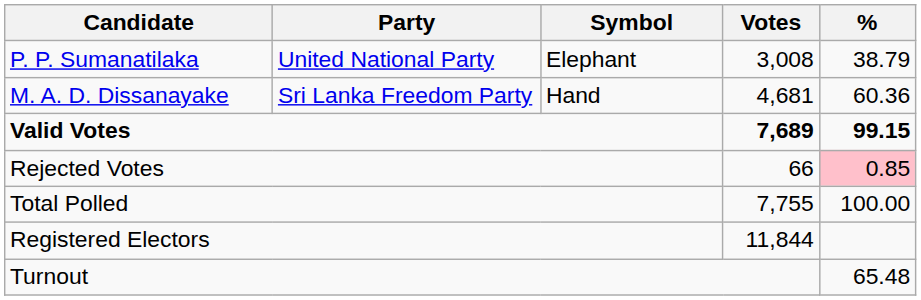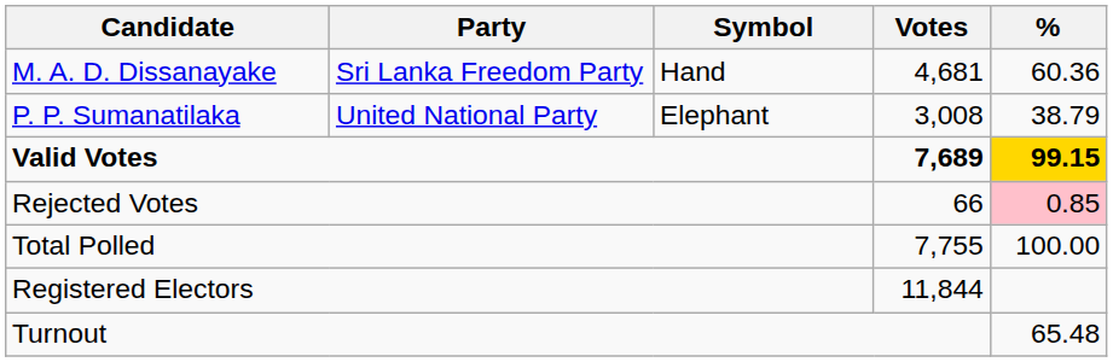rows swapped: M. A. D. Dissanayake <-> P. P. Sumanatilaka
Valid Votes | %: no background -> gold background
